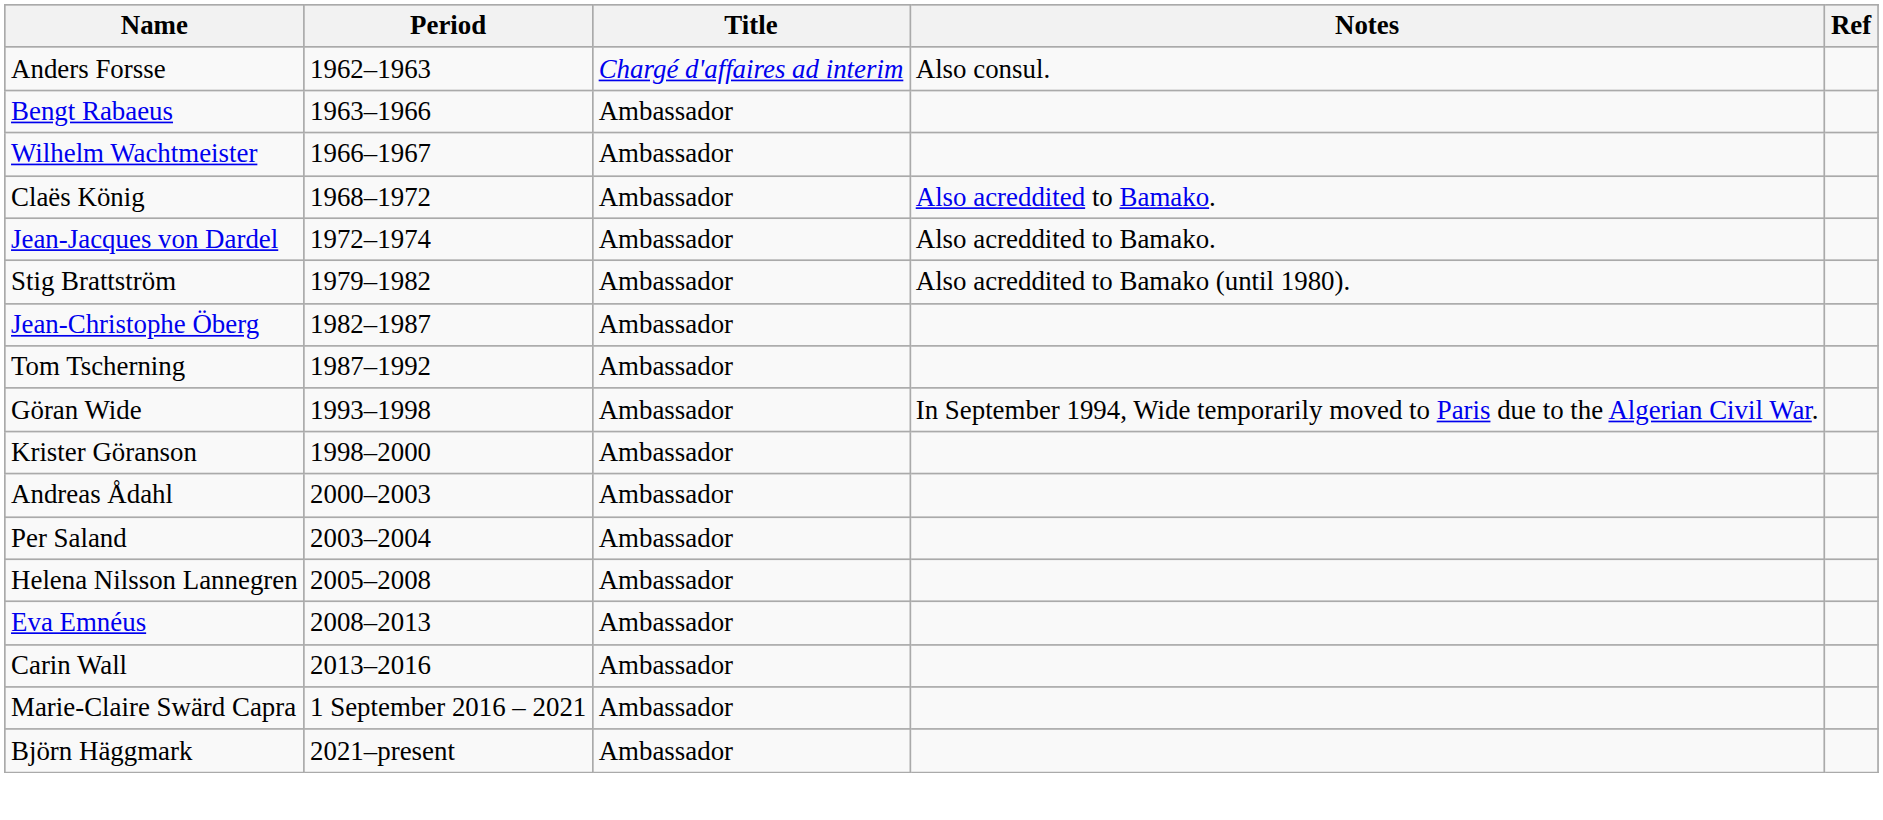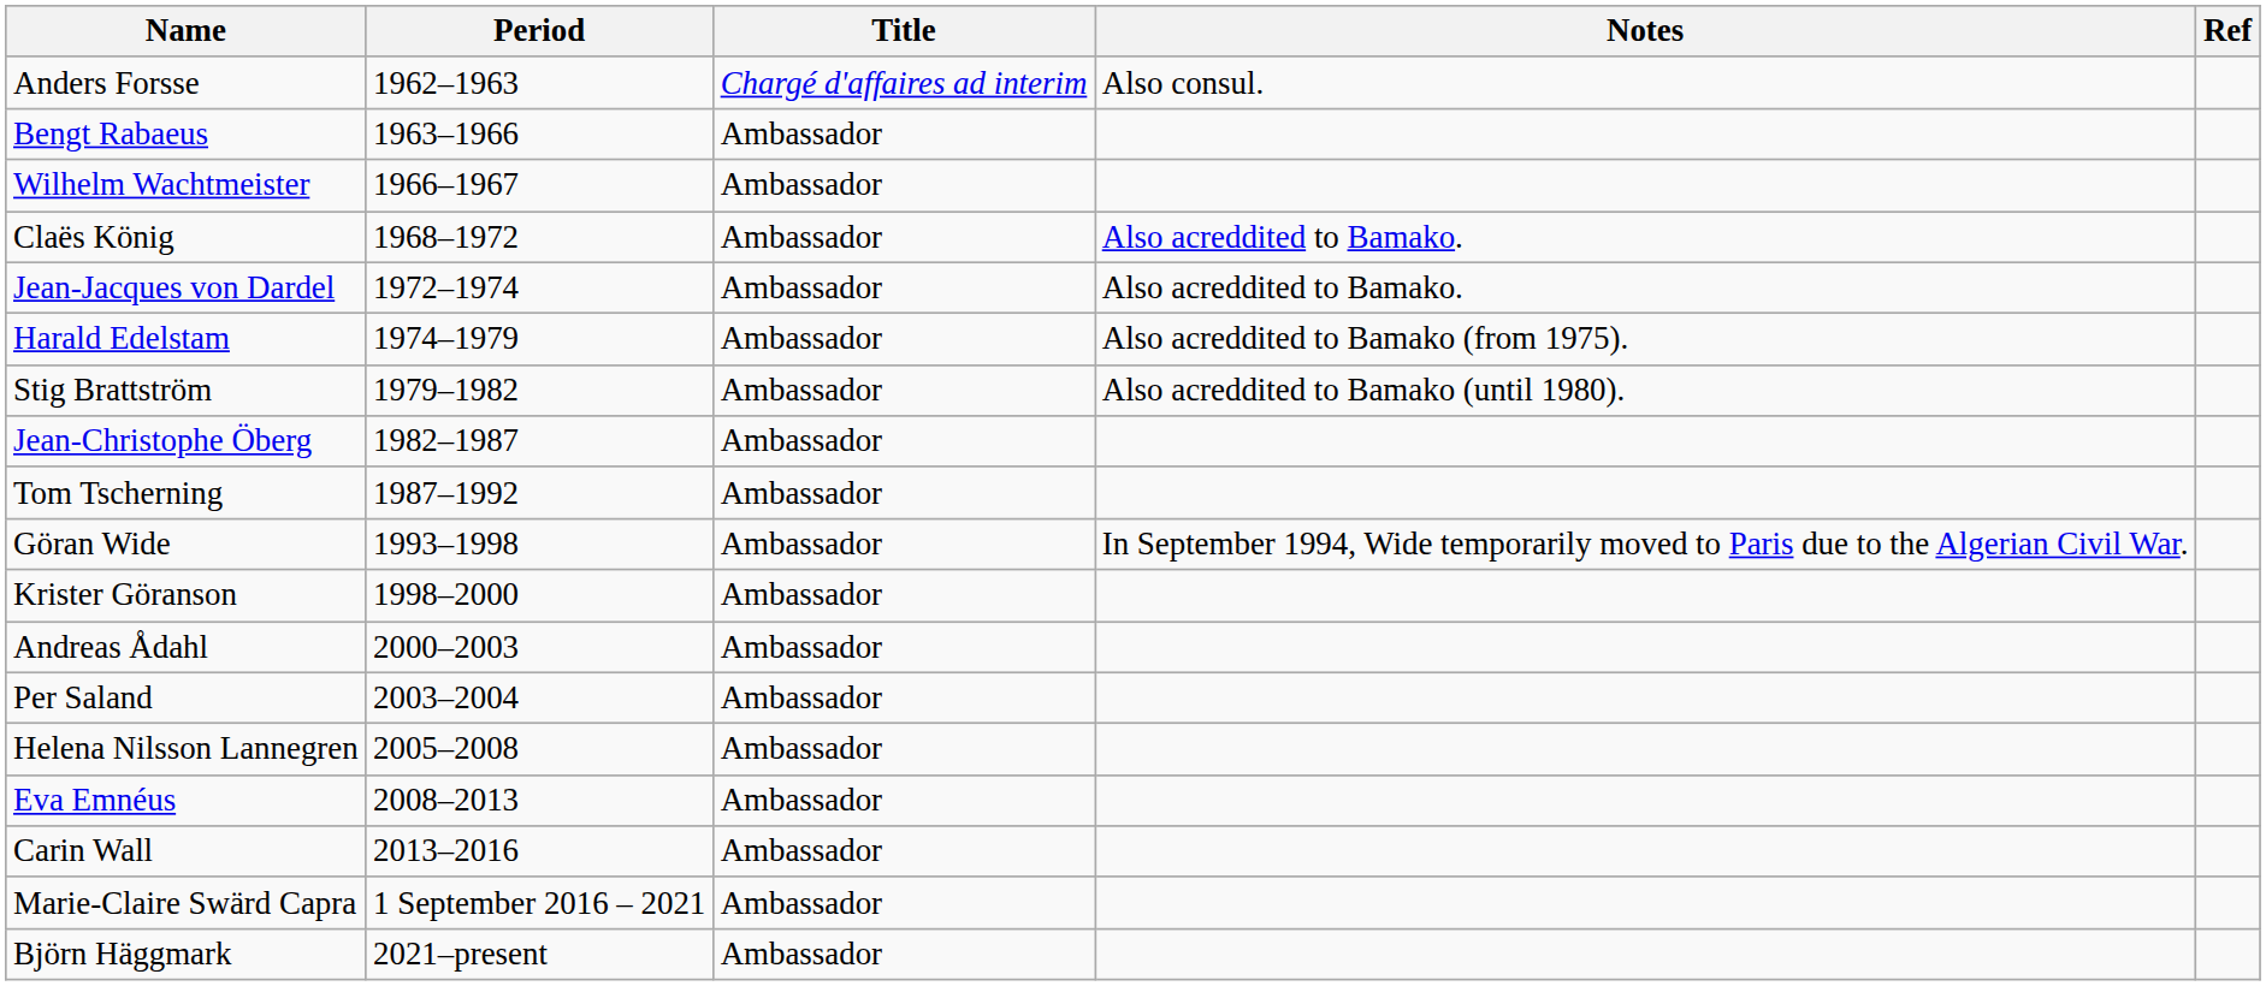+ row: Harald Edelstam | 1974–1979 | Ambassador | Also acreddited to Bamako (from 1975).
